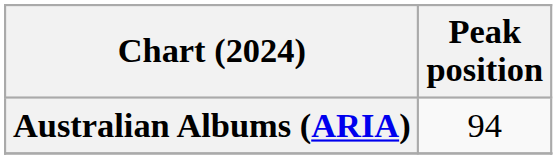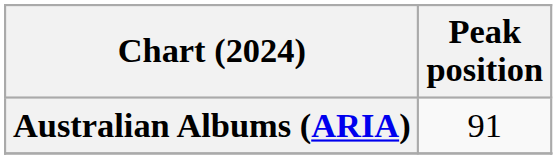Australian Albums (ARIA) | Peak position: 94 -> 91
